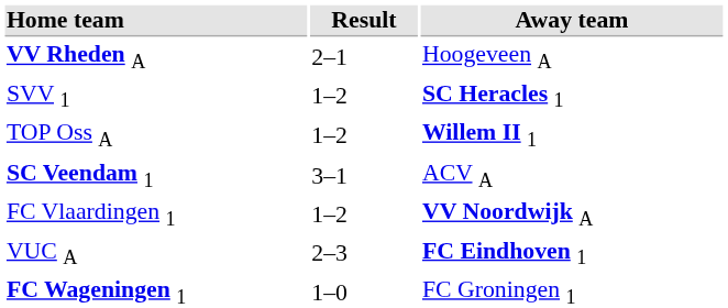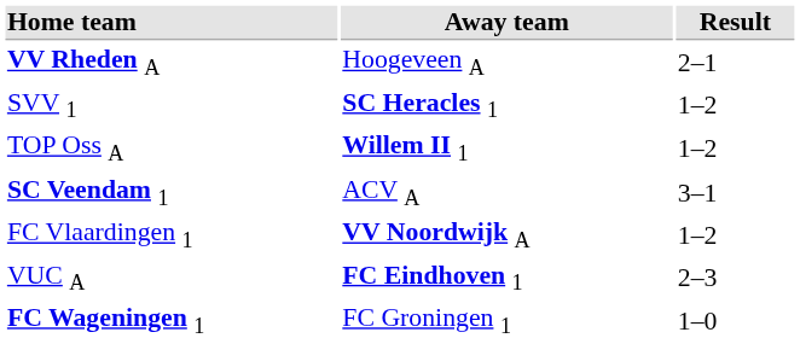columns swapped: Result <-> Away team
